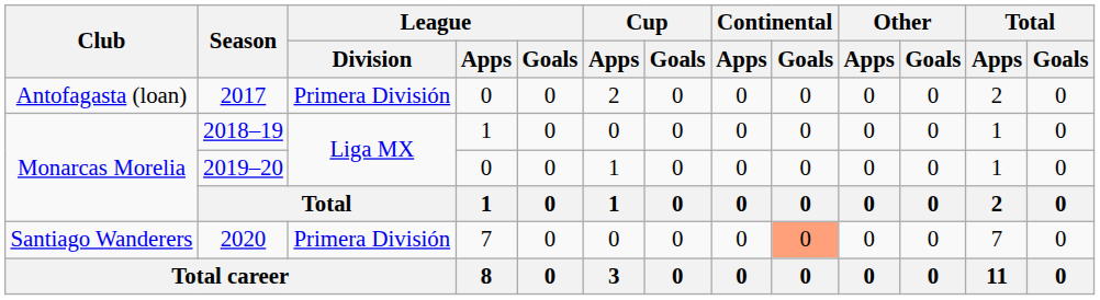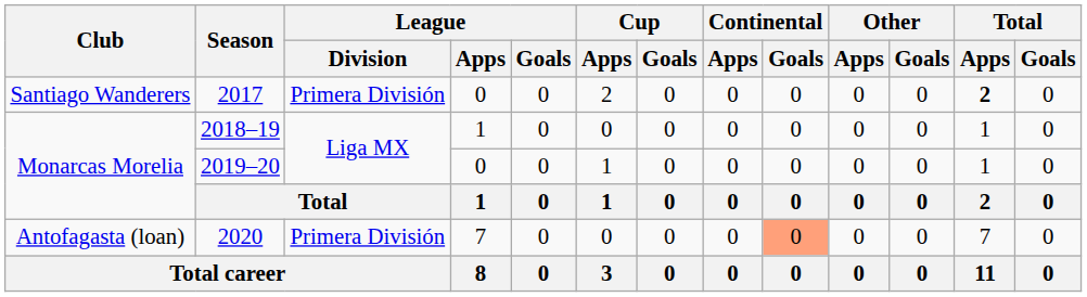2017 | Club: Antofagasta (loan) -> Santiago Wanderers
2017 | Total / Apps: normal -> bold
2020 | Club: Santiago Wanderers -> Antofagasta (loan)
